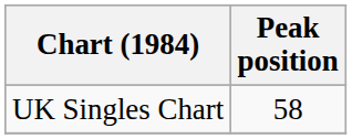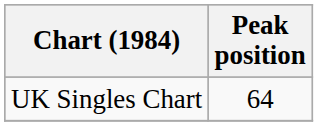UK Singles Chart | Peak position: 58 -> 64
